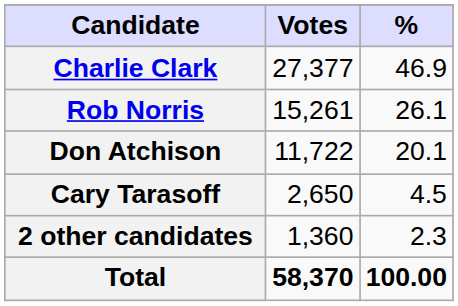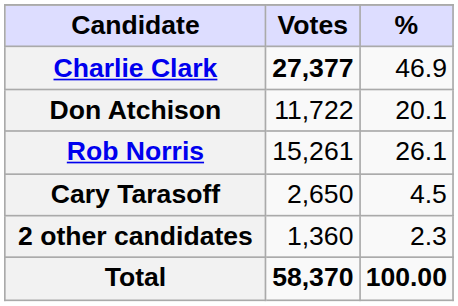Charlie Clark | Votes: normal -> bold
rows swapped: Rob Norris <-> Don Atchison
